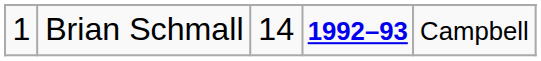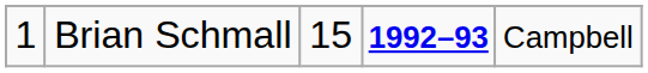Brian Schmall | column 3: 14 -> 15
